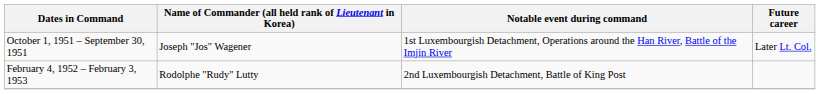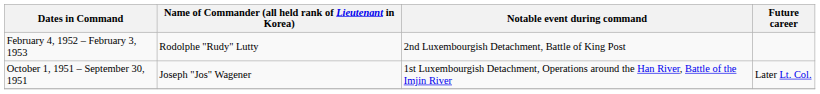rows swapped: October 1, 1951 – September 30, 1951 <-> February 4, 1952 – February 3, 1953
